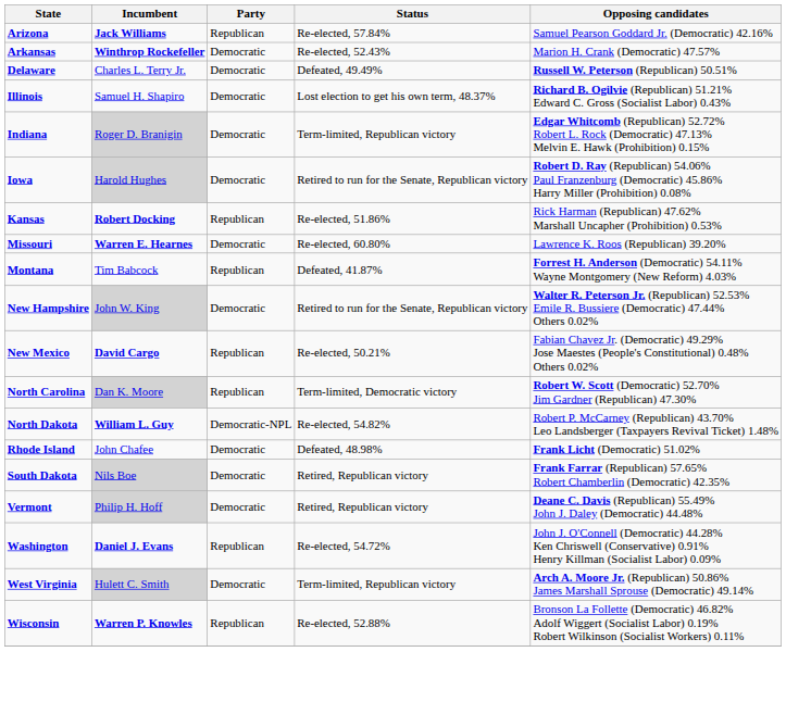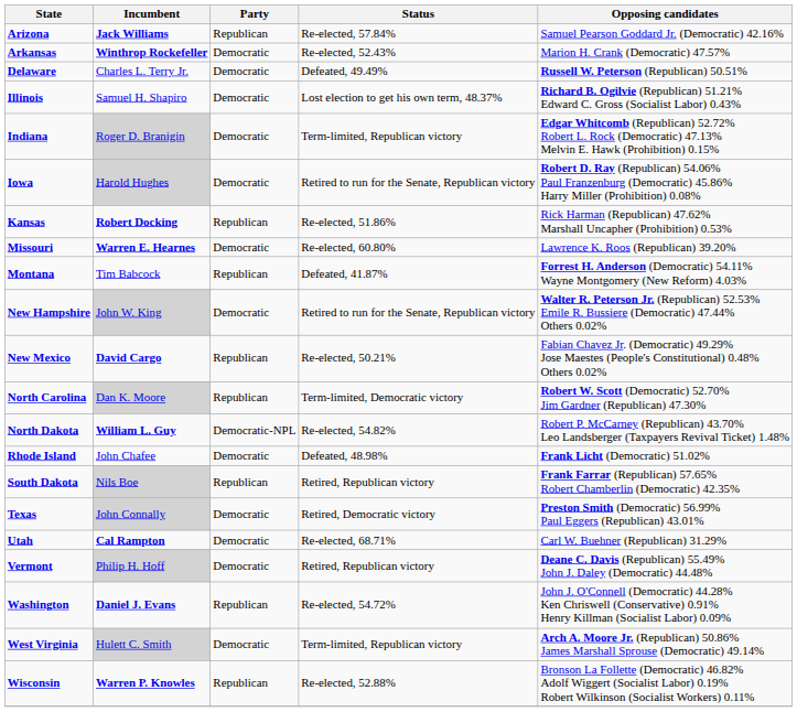South Dakota | Party: Democratic -> Republican
+ row: Texas | John Connally | Democratic | Retired, Democratic victory | Preston Smith (Democratic) 56.99% Paul Eggers (Republican) 43.01%
+ row: Utah | Cal Rampton | Democratic | Re-elected, 68.71% | Carl W. Buehner (Republican) 31.29%
